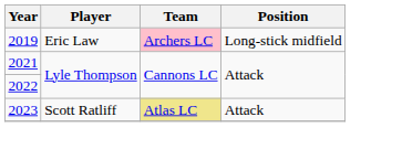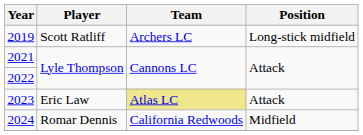2019 | Player: Eric Law -> Scott Ratliff
2019 | Team: pink background -> no background
2023 | Player: Scott Ratliff -> Eric Law
+ row: 2024 | Romar Dennis | California Redwoods | Midfield
